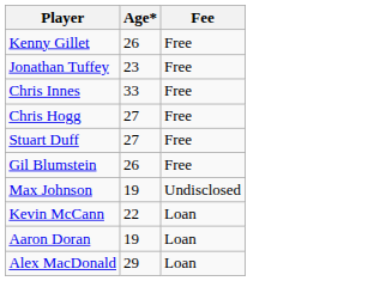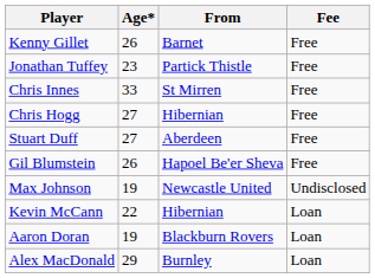+ column: From | Barnet | Partick Thistle | St Mirren | Hibernian | Aberdeen | Hapoel Be'er Sheva | Newcastle United | Hibernian | Blackburn Rovers | Burnley
